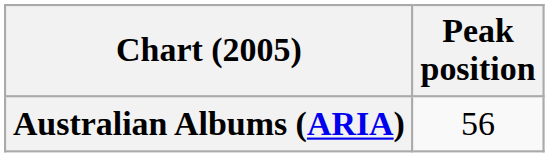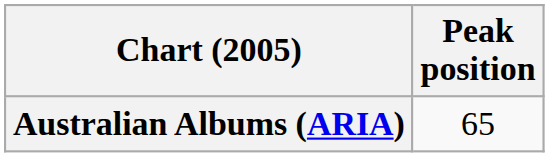Australian Albums (ARIA) | Peak position: 56 -> 65
